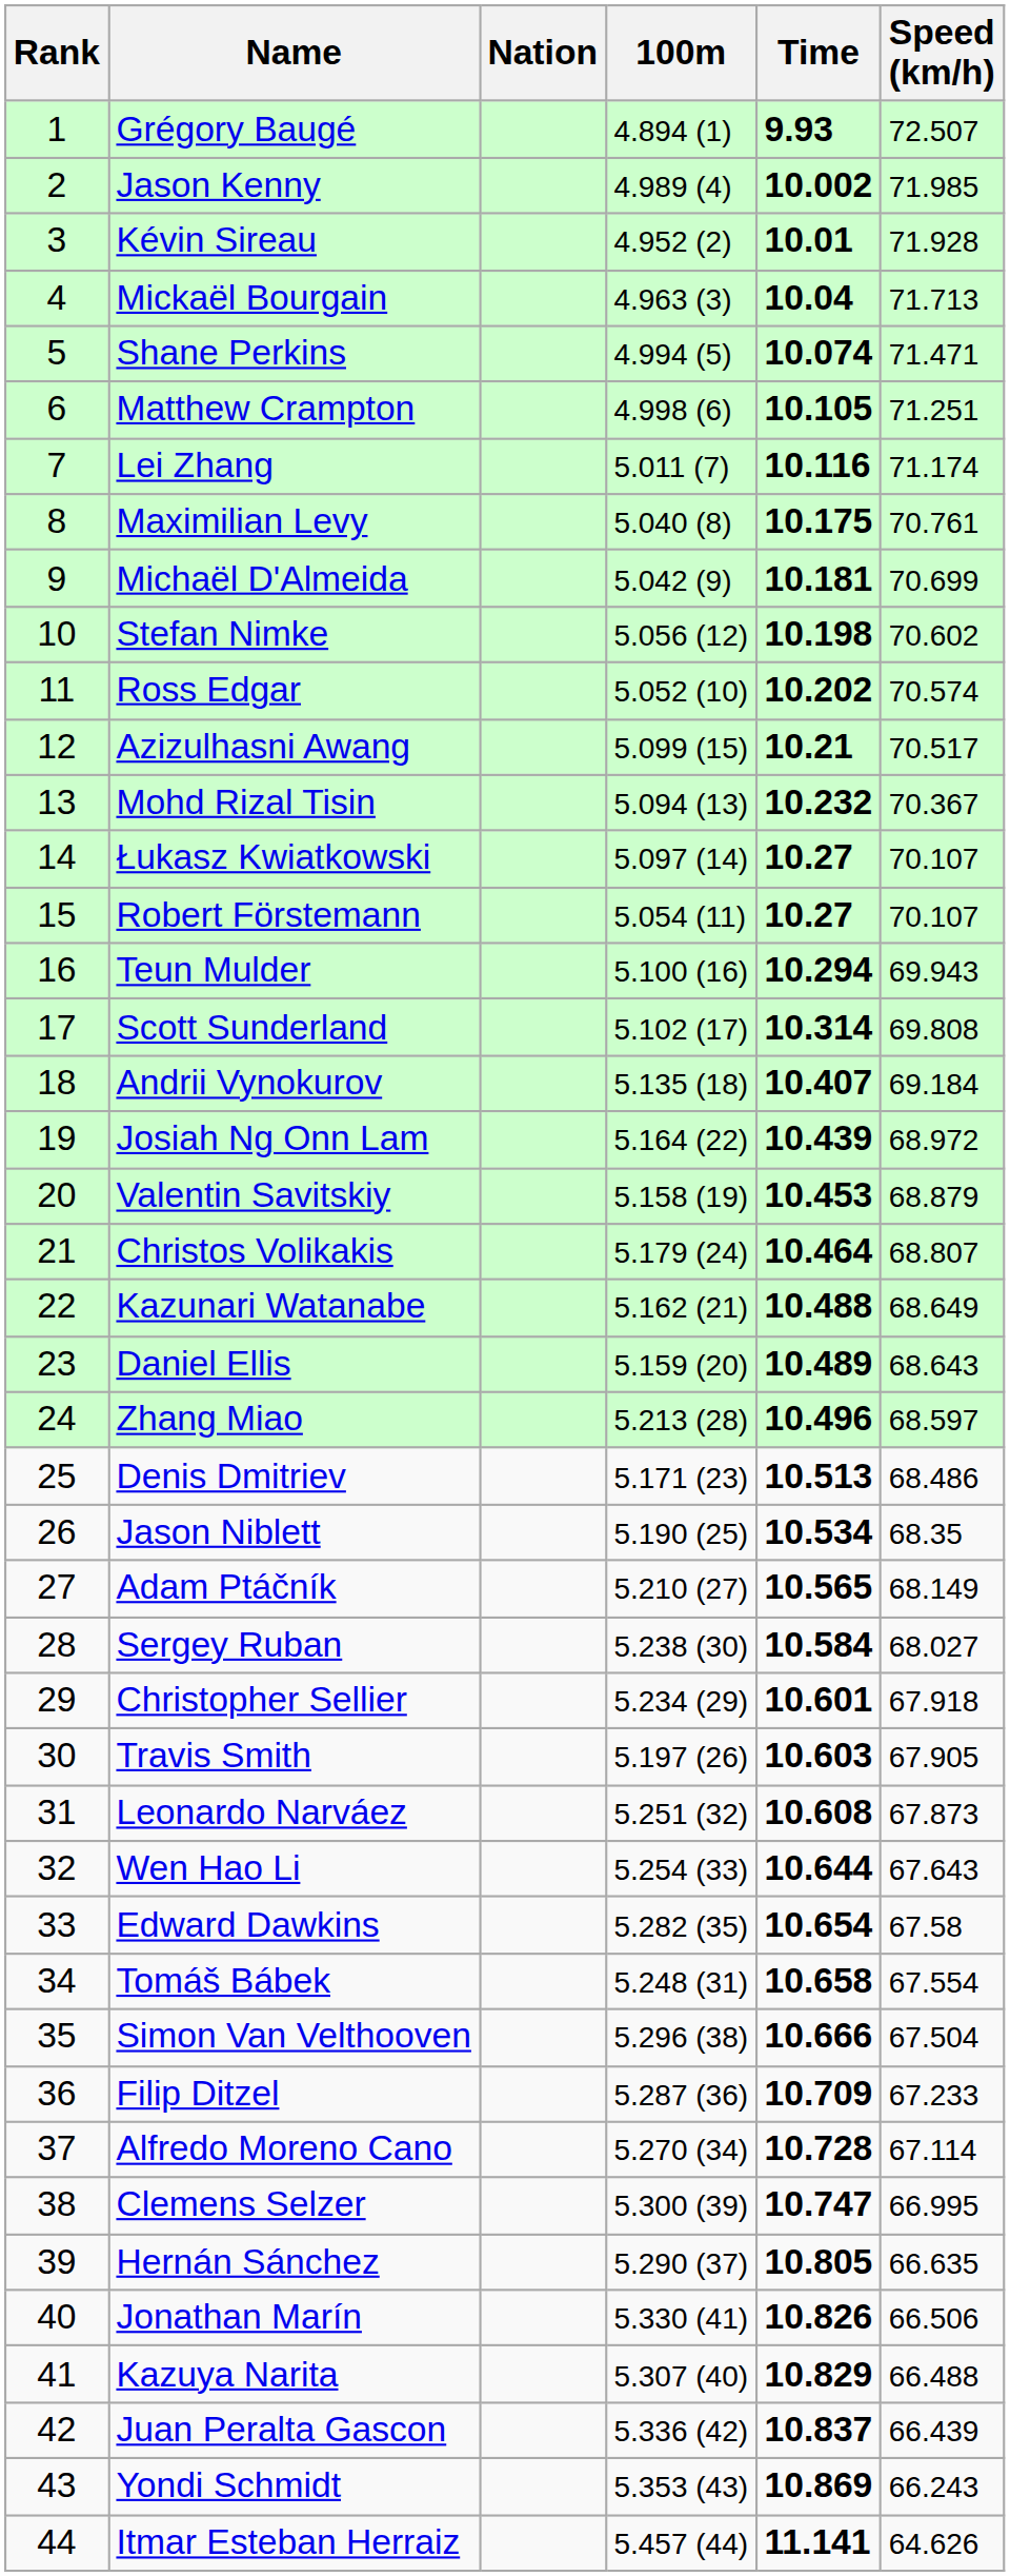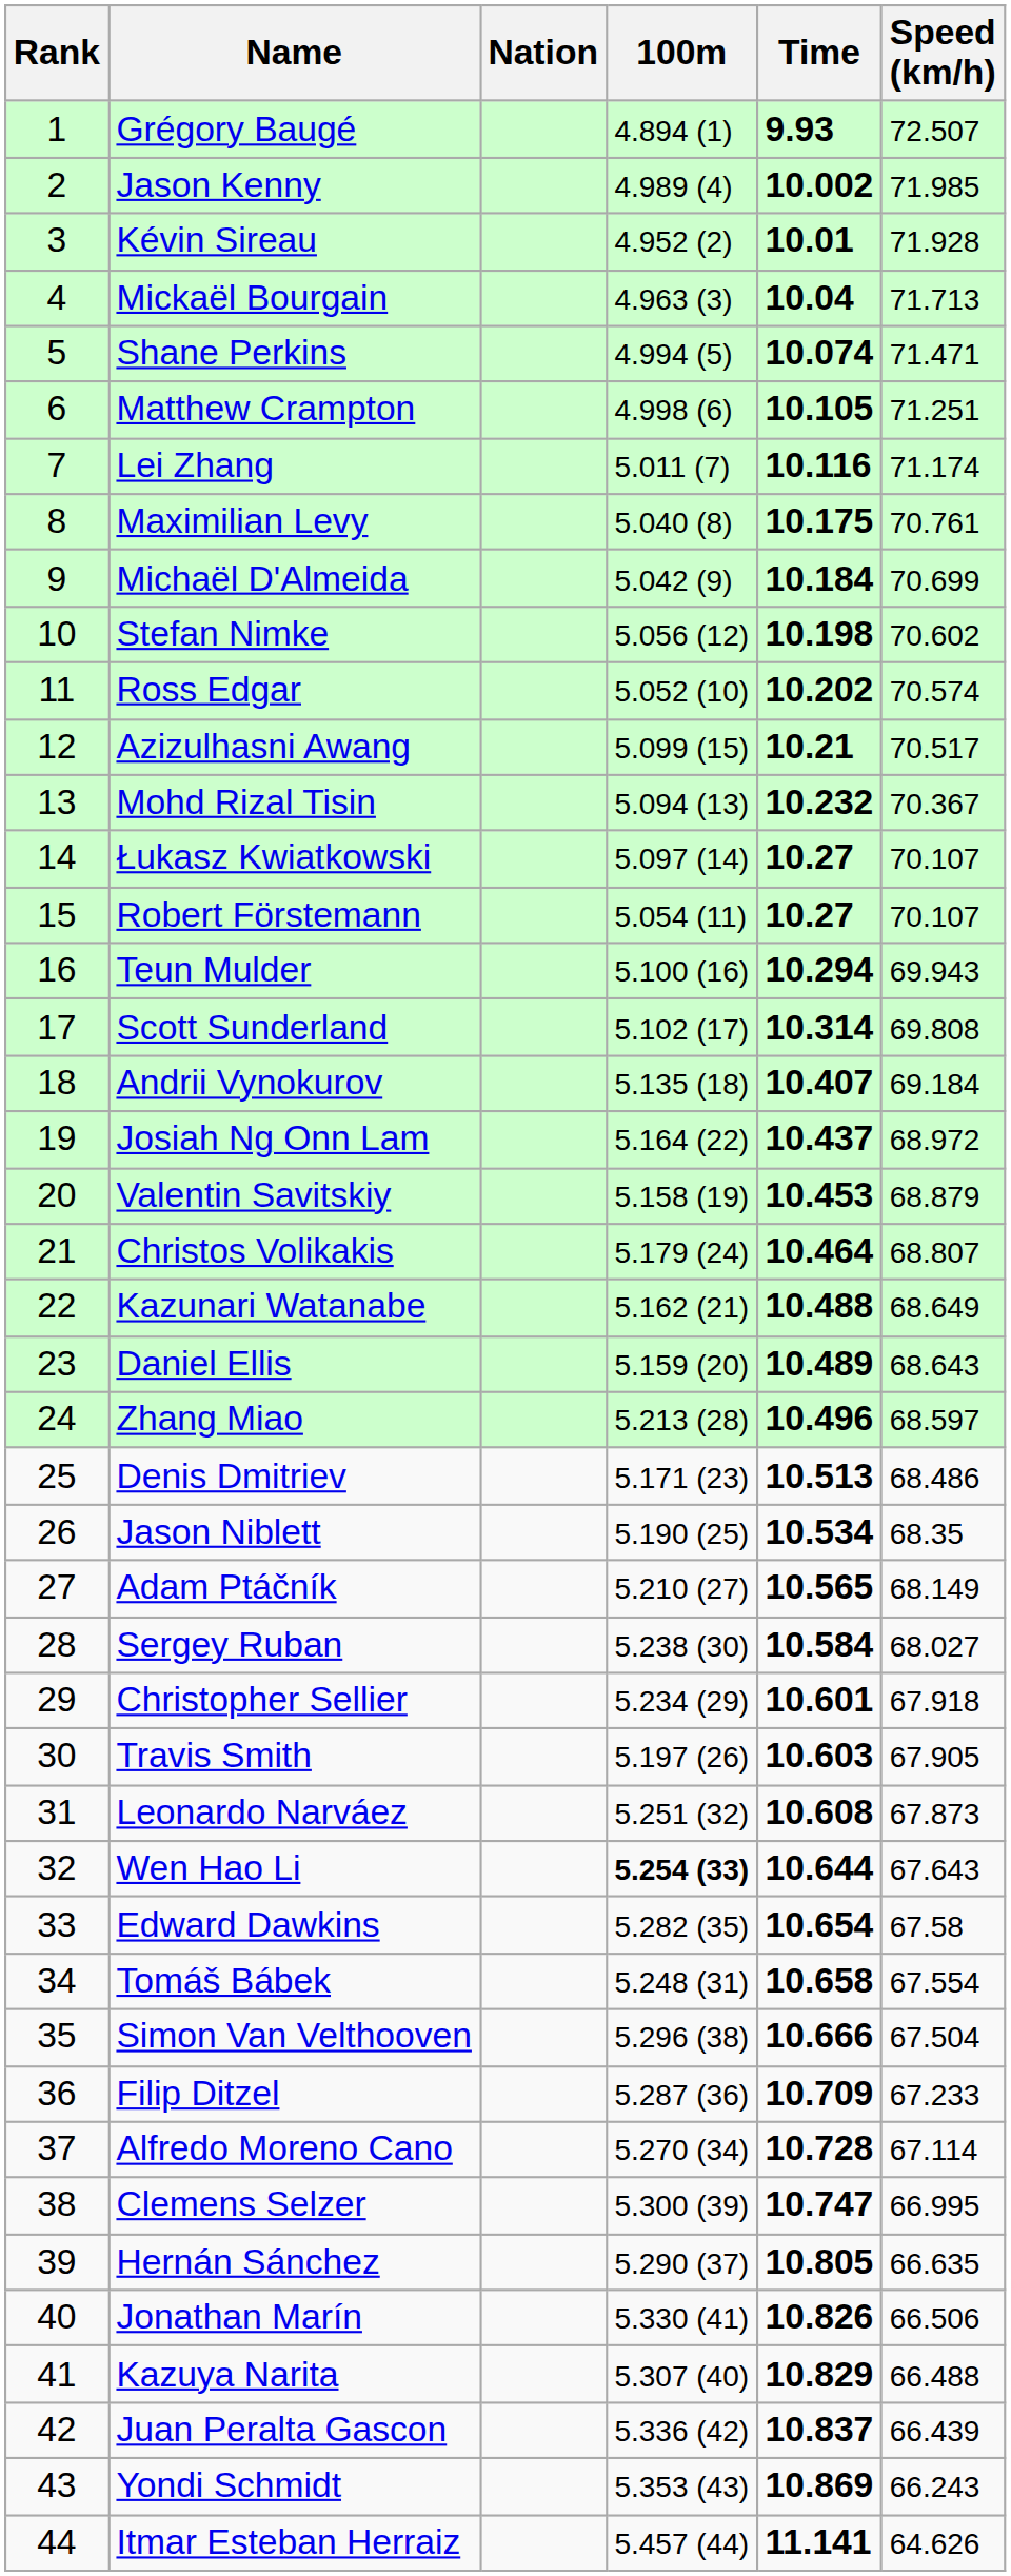Michaël D'Almeida | Time: 10.181 -> 10.184
Josiah Ng Onn Lam | Time: 10.439 -> 10.437
Wen Hao Li | 100m: normal -> bold
